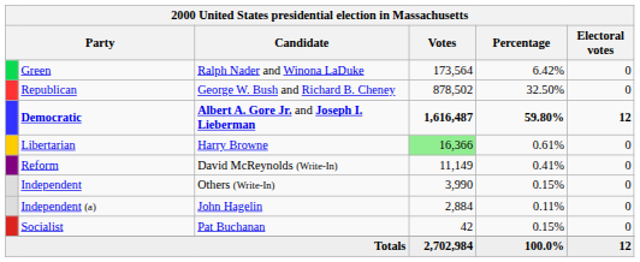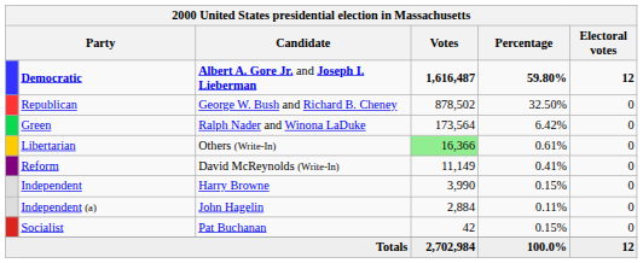rows swapped: Democratic <-> Green
Libertarian | Candidate: Harry Browne -> Others (Write-In)
Independent | Candidate: Others (Write-In) -> Harry Browne
